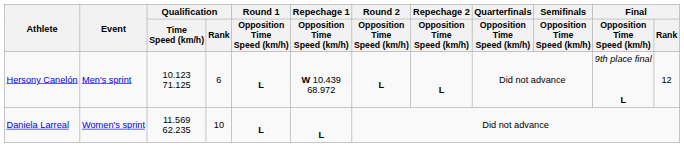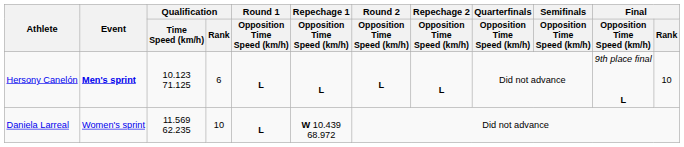Hersony Canelón | Event: normal -> bold
Hersony Canelón | Repechage 1 / Opposition Time Speed (km/h): W 10.439 68.972 -> L
Hersony Canelón | Final / Rank: 12 -> 10
Daniela Larreal | Repechage 1 / Opposition Time Speed (km/h): L -> W 10.439 68.972
